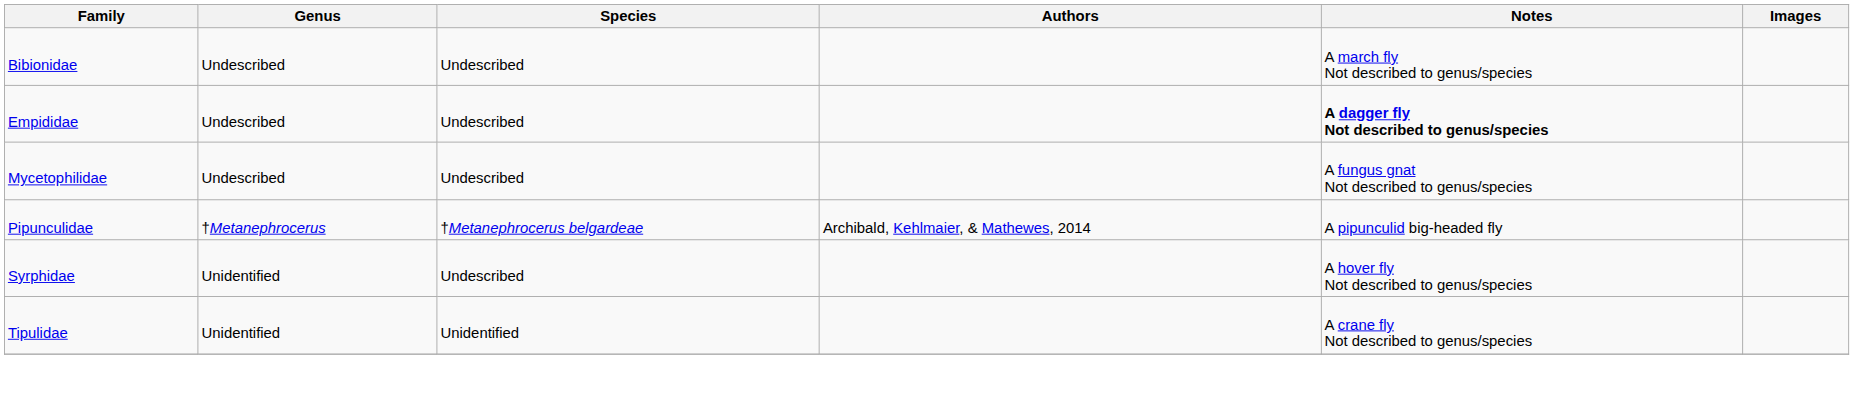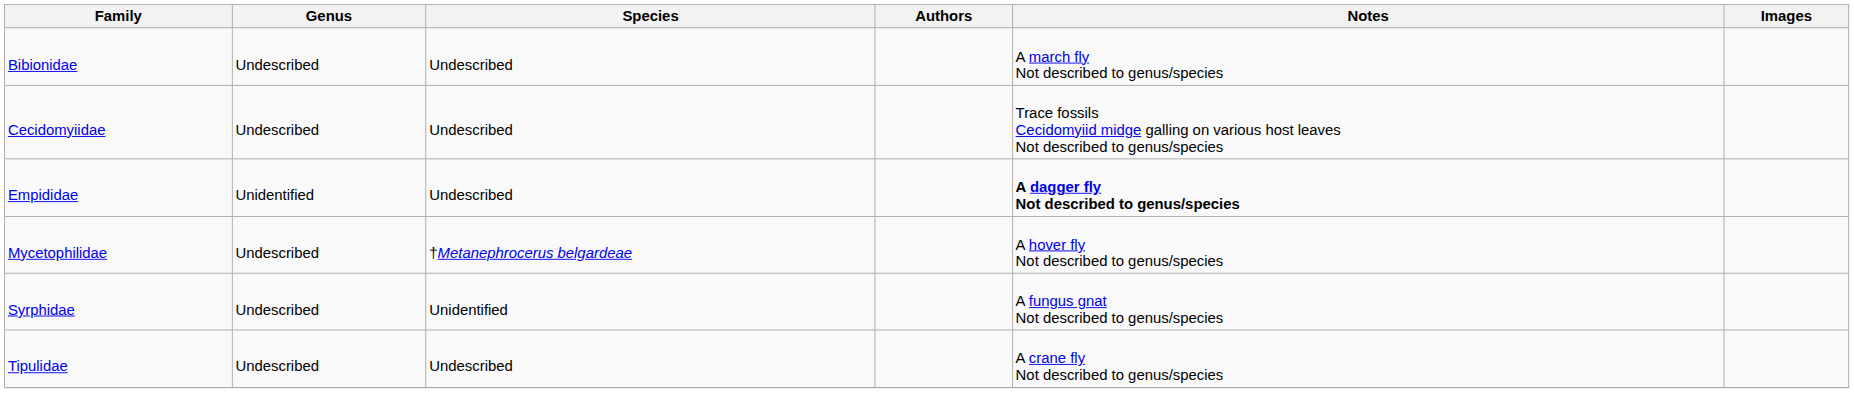+ row: Cecidomyiidae | Undescribed | Undescribed | Trace fossils Cecidomyiid midge galling on various host leaves Not described to genus/species
Empididae | Genus: Undescribed -> Unidentified
Mycetophilidae | Species: Undescribed -> †Metanephrocerus belgardeae
Mycetophilidae | Notes: A fungus gnat Not described to genus/species -> A hover fly Not described to genus/species
- row: Pipunculidae | †Metanephrocerus | †Metanephrocerus belgardeae | Archibald, Kehlmaier, & Mathewes, 2014 | A pipunculid big-headed fly
Syrphidae | Genus: Unidentified -> Undescribed
Syrphidae | Species: Undescribed -> Unidentified
Syrphidae | Notes: A hover fly Not described to genus/species -> A fungus gnat Not described to genus/species
Tipulidae | Genus: Unidentified -> Undescribed
Tipulidae | Species: Unidentified -> Undescribed
